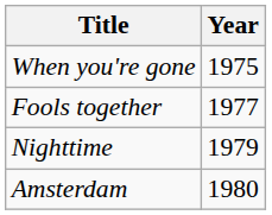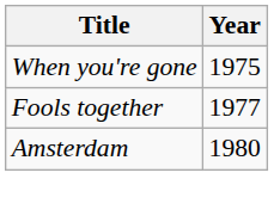- row: Nighttime | 1979
